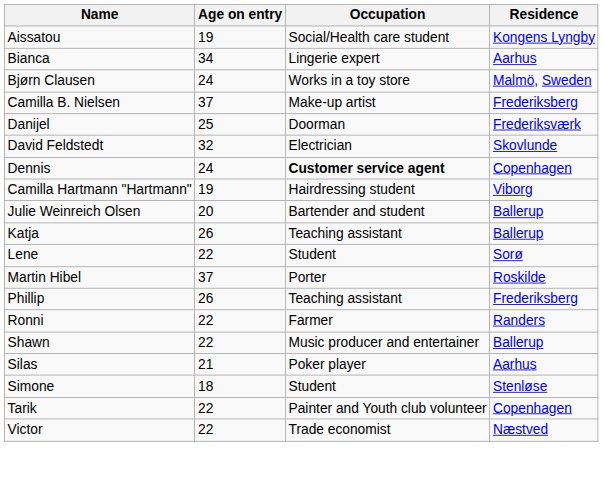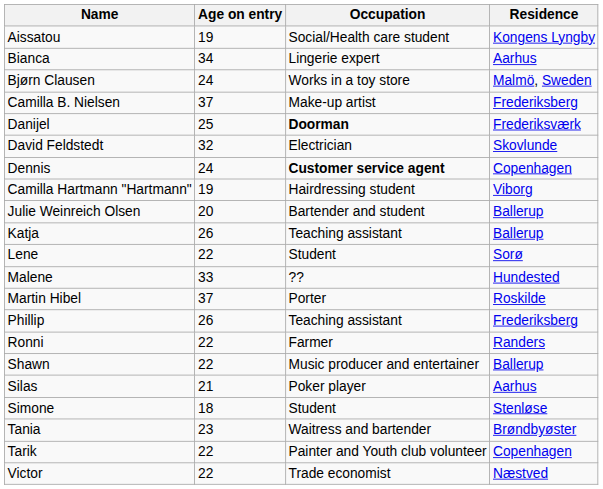Danijel | Occupation: normal -> bold
+ row: Malene | 33 | ?? | Hundested
+ row: Tania | 23 | Waitress and bartender | Brøndbyøster
